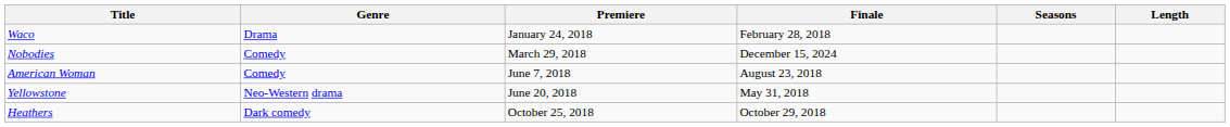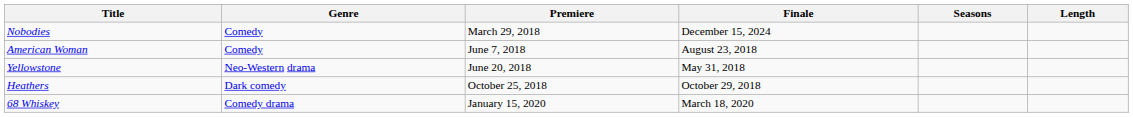- row: Waco | Drama | January 24, 2018 | February 28, 2018
+ row: 68 Whiskey | Comedy drama | January 15, 2020 | March 18, 2020
